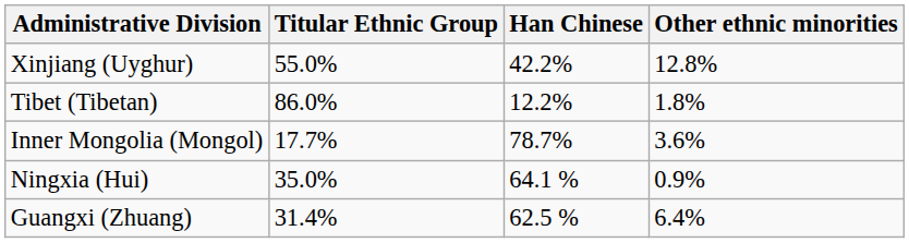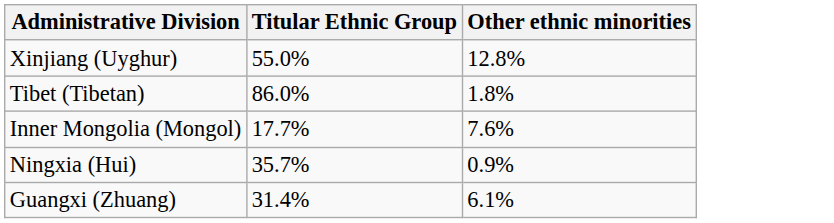- column: Han Chinese | 42.2% | 12.2% | 78.7% | 64.1 % | 62.5 %
Inner Mongolia (Mongol) | Other ethnic minorities: 3.6% -> 7.6%
Ningxia (Hui) | Titular Ethnic Group: 35.0% -> 35.7%
Guangxi (Zhuang) | Other ethnic minorities: 6.4% -> 6.1%
